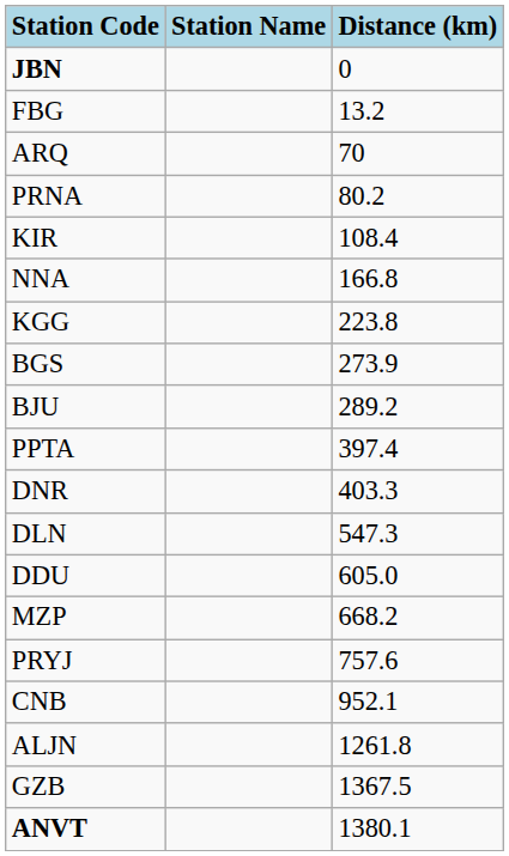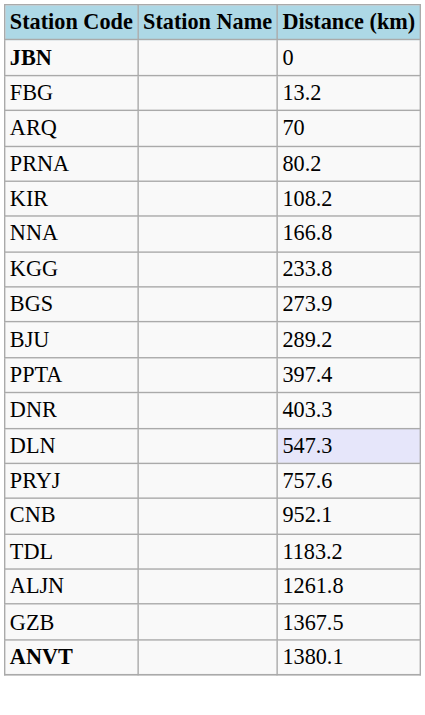KIR | Distance (km): 108.4 -> 108.2
KGG | Distance (km): 223.8 -> 233.8
DLN | Distance (km): no background -> lavender background
- row: DDU | 605.0
- row: MZP | 668.2
+ row: TDL | 1183.2
